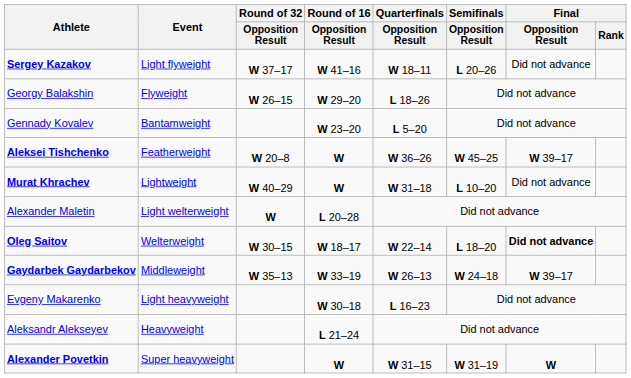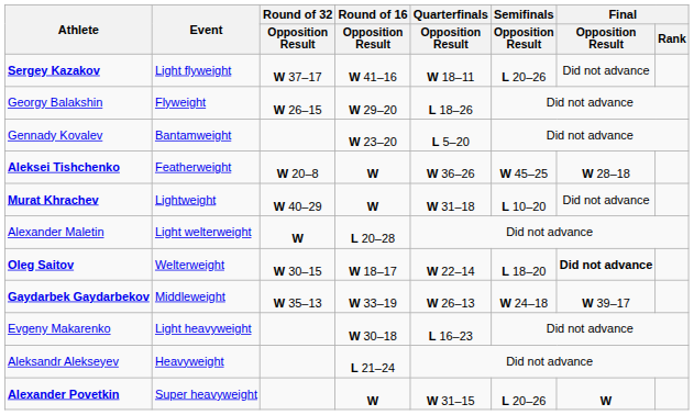Aleksei Tishchenko | Final / Opposition Result: W 39–17 -> W 28–18
Alexander Povetkin | Semifinals / Opposition Result: W 31–19 -> L 20–26
